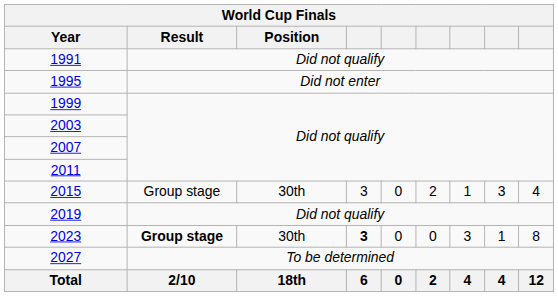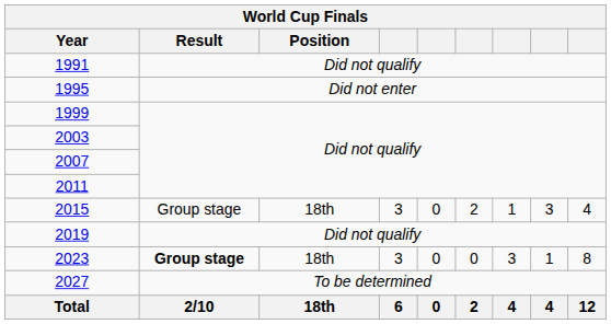2015 | Position: 30th -> 18th
2023 | Position: 30th -> 18th
2023 | column 4: bold -> normal
